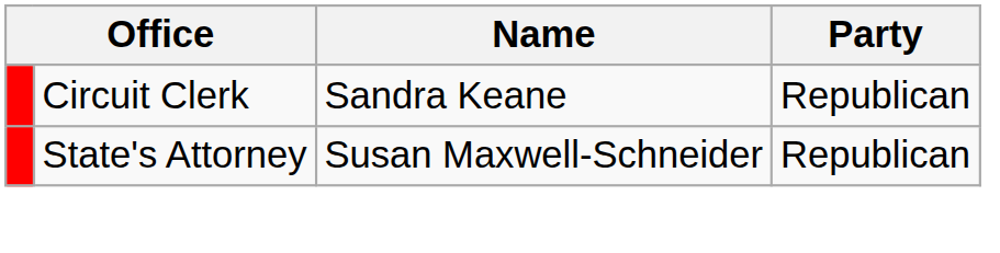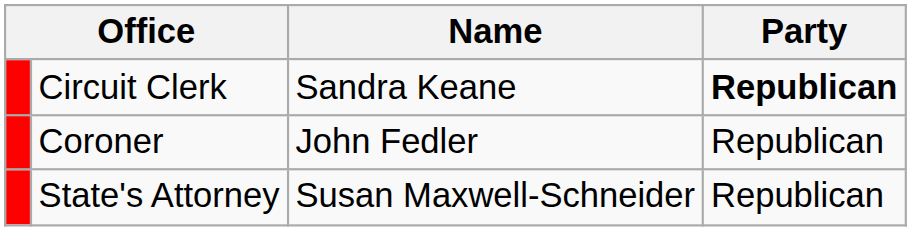Circuit Clerk | Party: normal -> bold
+ row: Coroner | John Fedler | Republican
